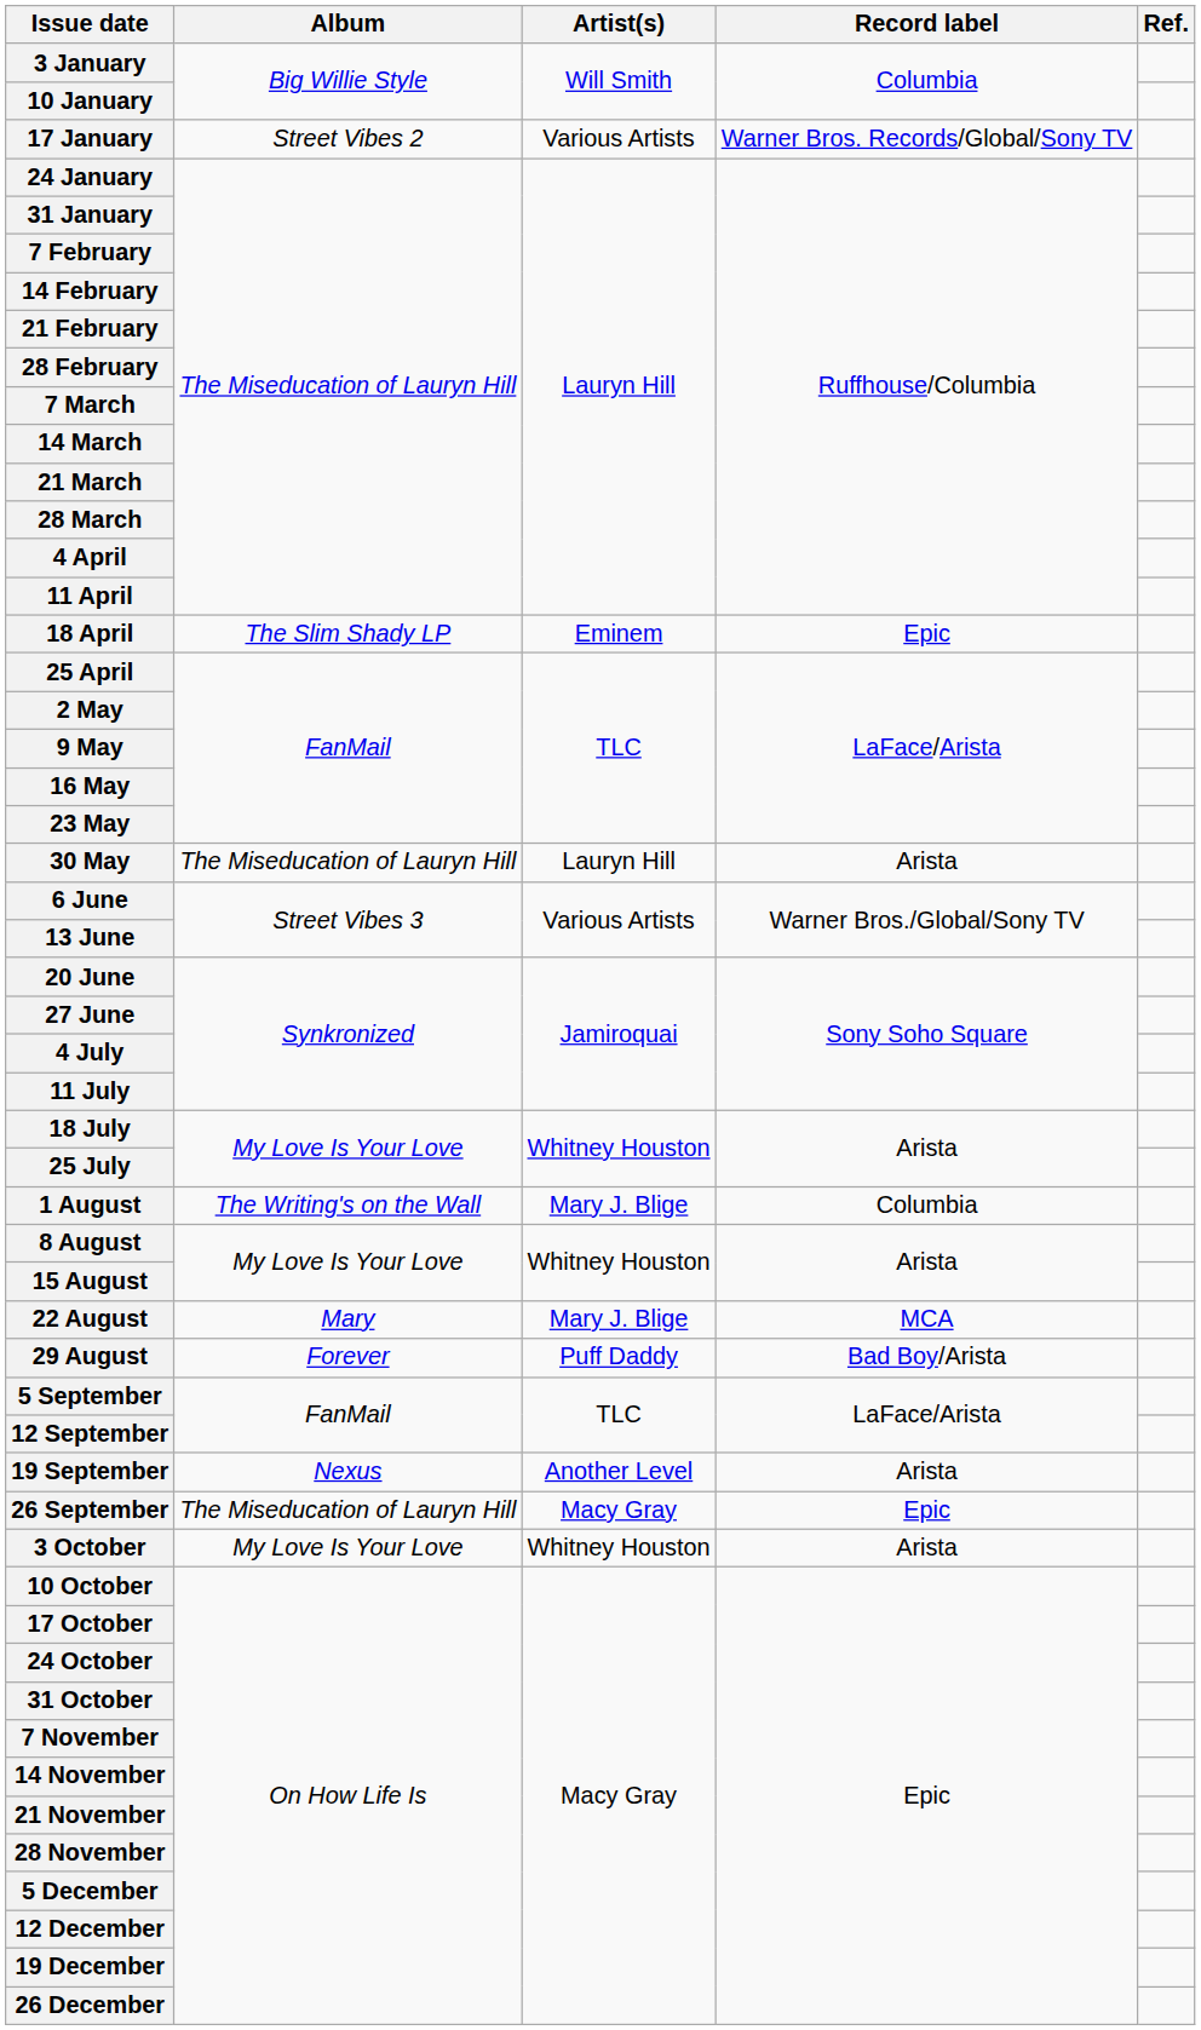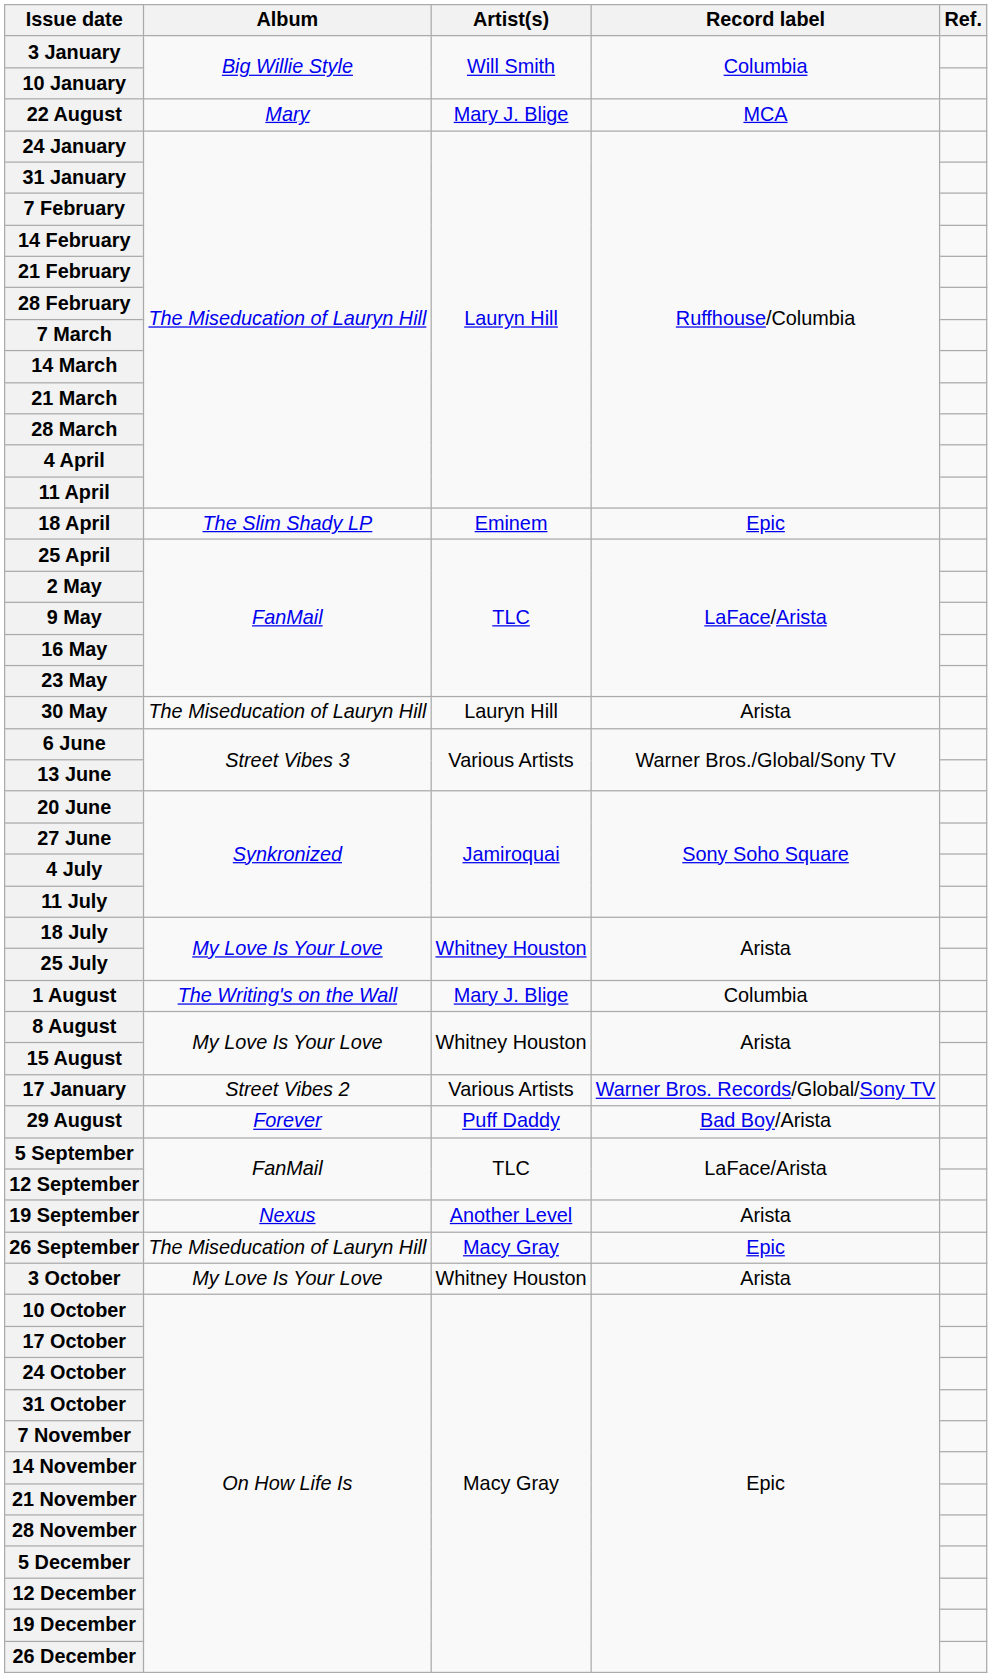rows swapped: 17 January <-> 22 August
